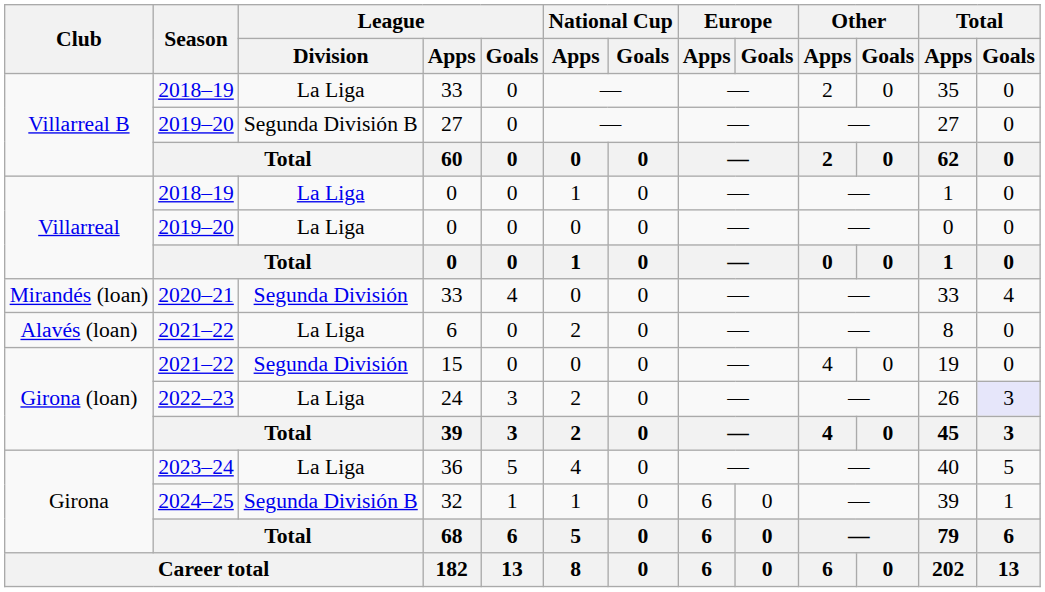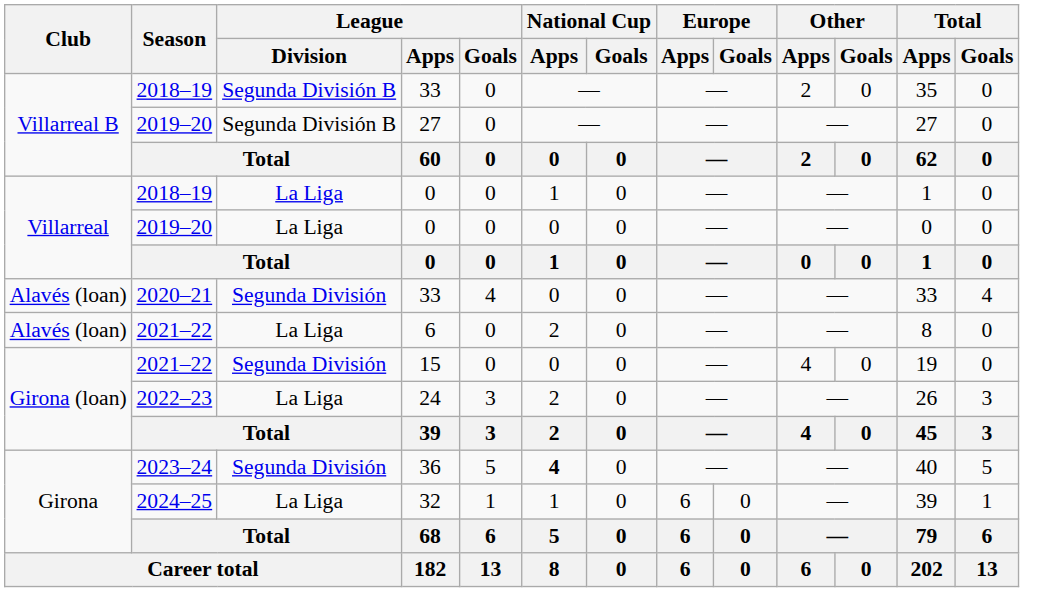2018–19 / 33 | League / Division: La Liga -> Segunda División B
2020–21 / 33 | Club: Mirandés (loan) -> Alavés (loan)
24 | Total / Goals: lavender background -> no background
36 | League / Division: La Liga -> Segunda División
36 | National Cup / Apps: normal -> bold
32 | League / Division: Segunda División B -> La Liga
